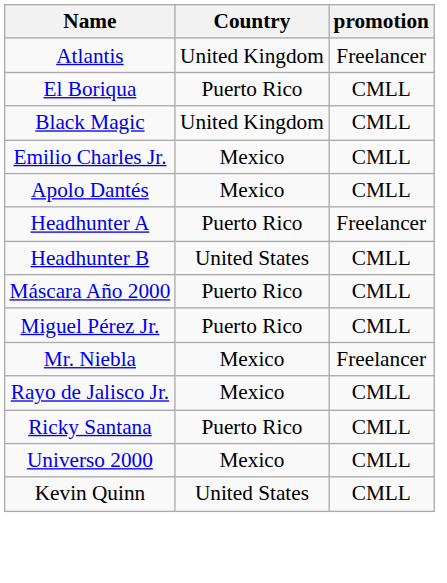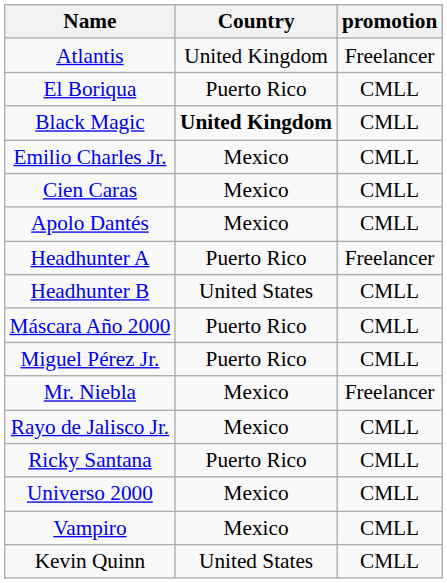Black Magic | Country: normal -> bold
+ row: Cien Caras | Mexico | CMLL
+ row: Vampiro | Mexico | CMLL
